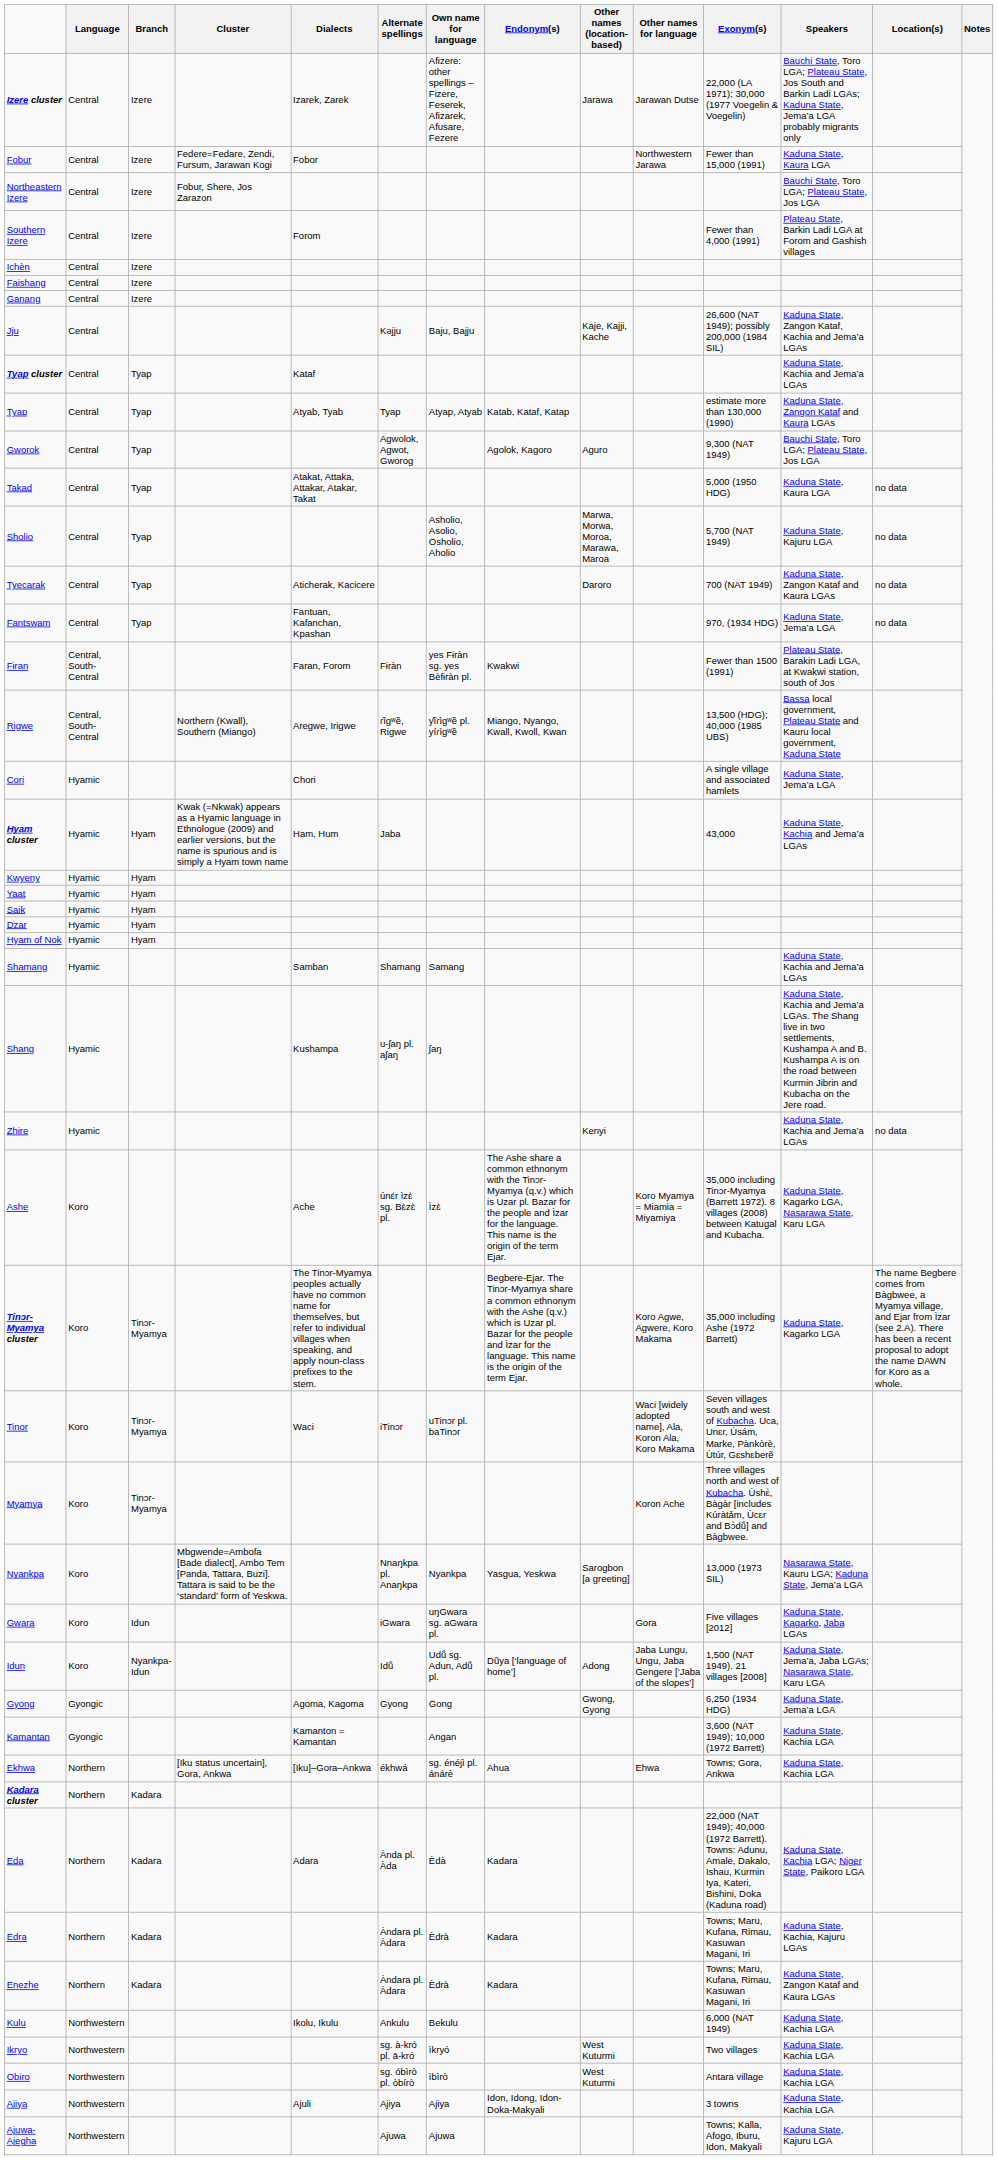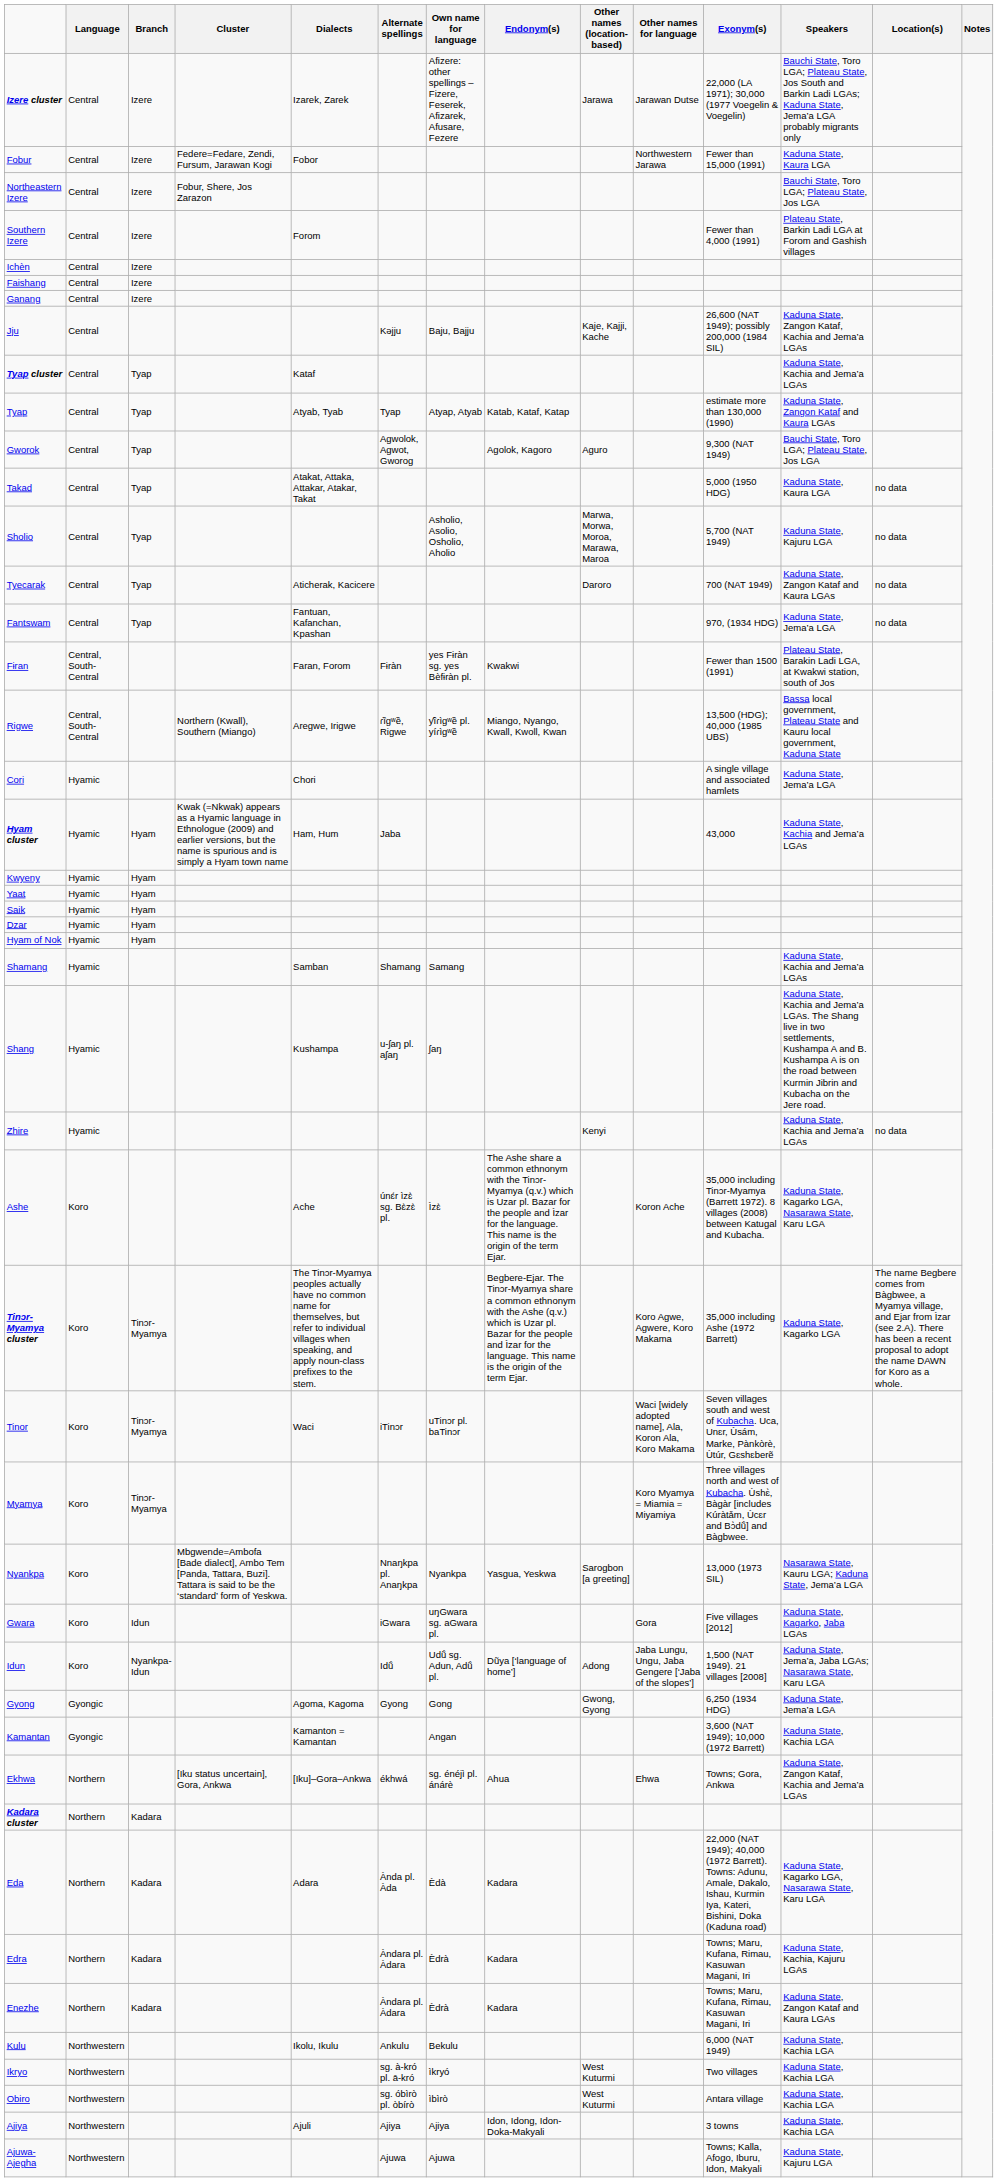Ashe | Other names for language: Koro Myamya = Miamia = Miyamiya -> Koron Ache
Myamya | Other names for language: Koron Ache -> Koro Myamya = Miamia = Miyamiya
Ekhwa | Speakers: Kaduna State, Kachia LGA -> Kaduna State, Zangon Kataf, Kachia and Jema’a LGAs
Eda | Speakers: Kaduna State, Kachia LGA; Niger State, Paikoro LGA -> Kaduna State, Kagarko LGA, Nasarawa State, Karu LGA
